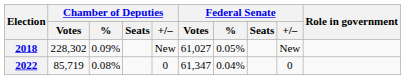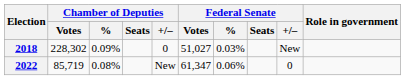2018 | Chamber of Deputies / +/–: New -> 0
2018 | Federal Senate / Votes: 61,027 -> 51,027
2018 | Federal Senate / %: 0.05% -> 0.03%
2022 | Chamber of Deputies / +/–: 0 -> New
2022 | Federal Senate / %: 0.04% -> 0.06%
